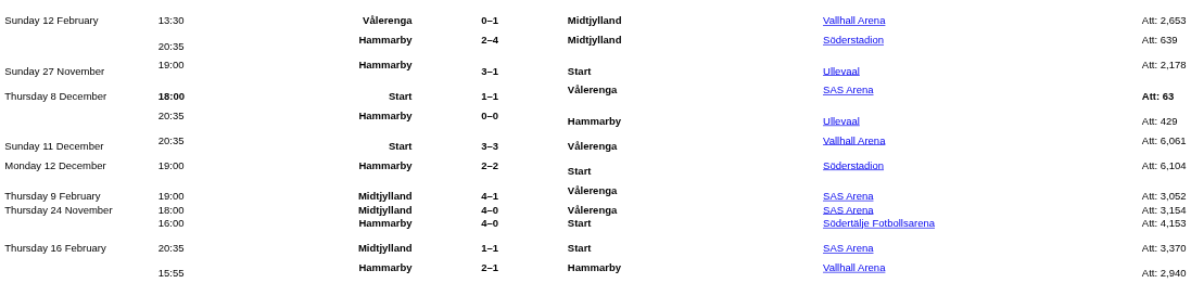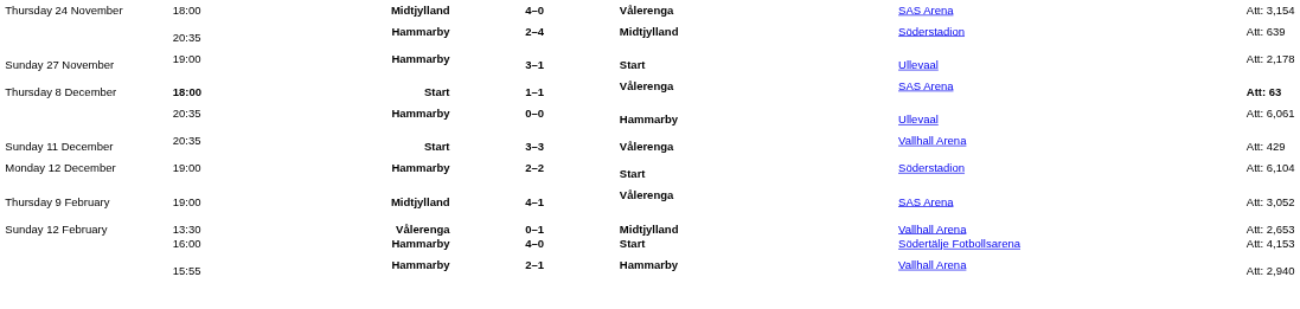rows swapped: Thursday 24 November / 4–0 <-> 0–1
0–0 | column 7: Att: 429 -> Att: 6,061
3–3 | column 7: Att: 6,061 -> Att: 429
- row: Thursday 16 February | 20:35 | Midtjylland | 1–1 | Start | SAS Arena | Att: 3,370
